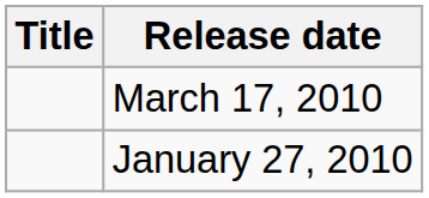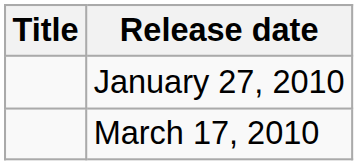rows swapped: January 27, 2010 <-> March 17, 2010
